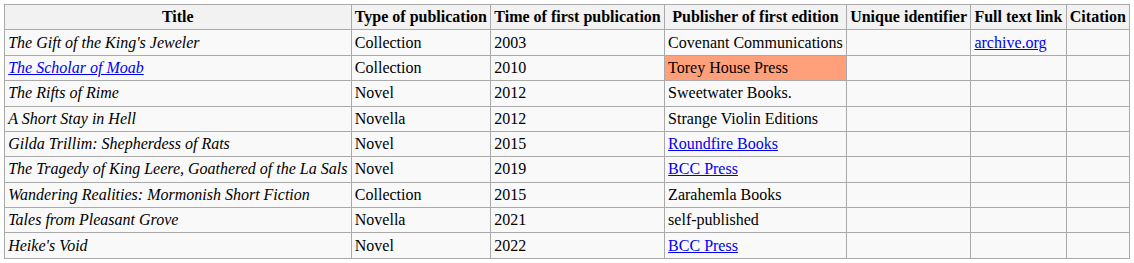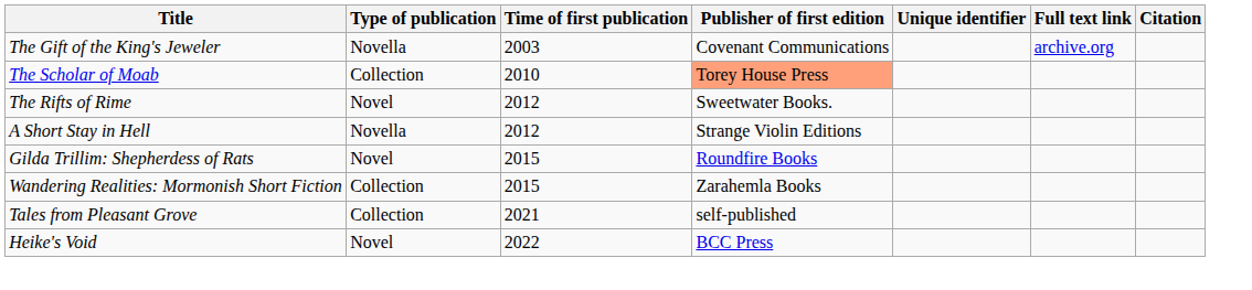The Gift of the King's Jeweler | Type of publication: Collection -> Novella
- row: The Tragedy of King Leere, Goathered of the La Sals | Novel | 2019 | BCC Press
Tales from Pleasant Grove | Type of publication: Novella -> Collection
